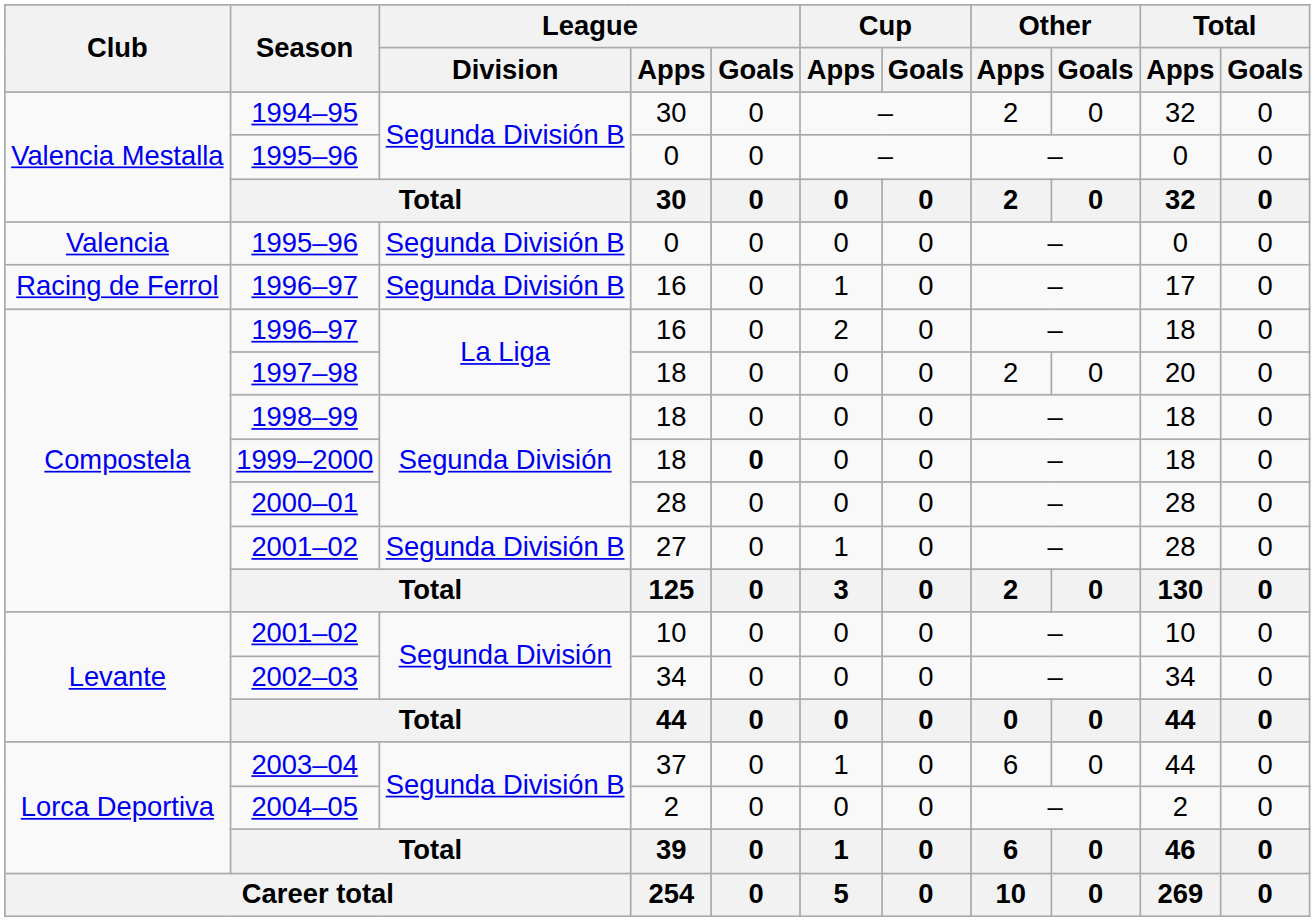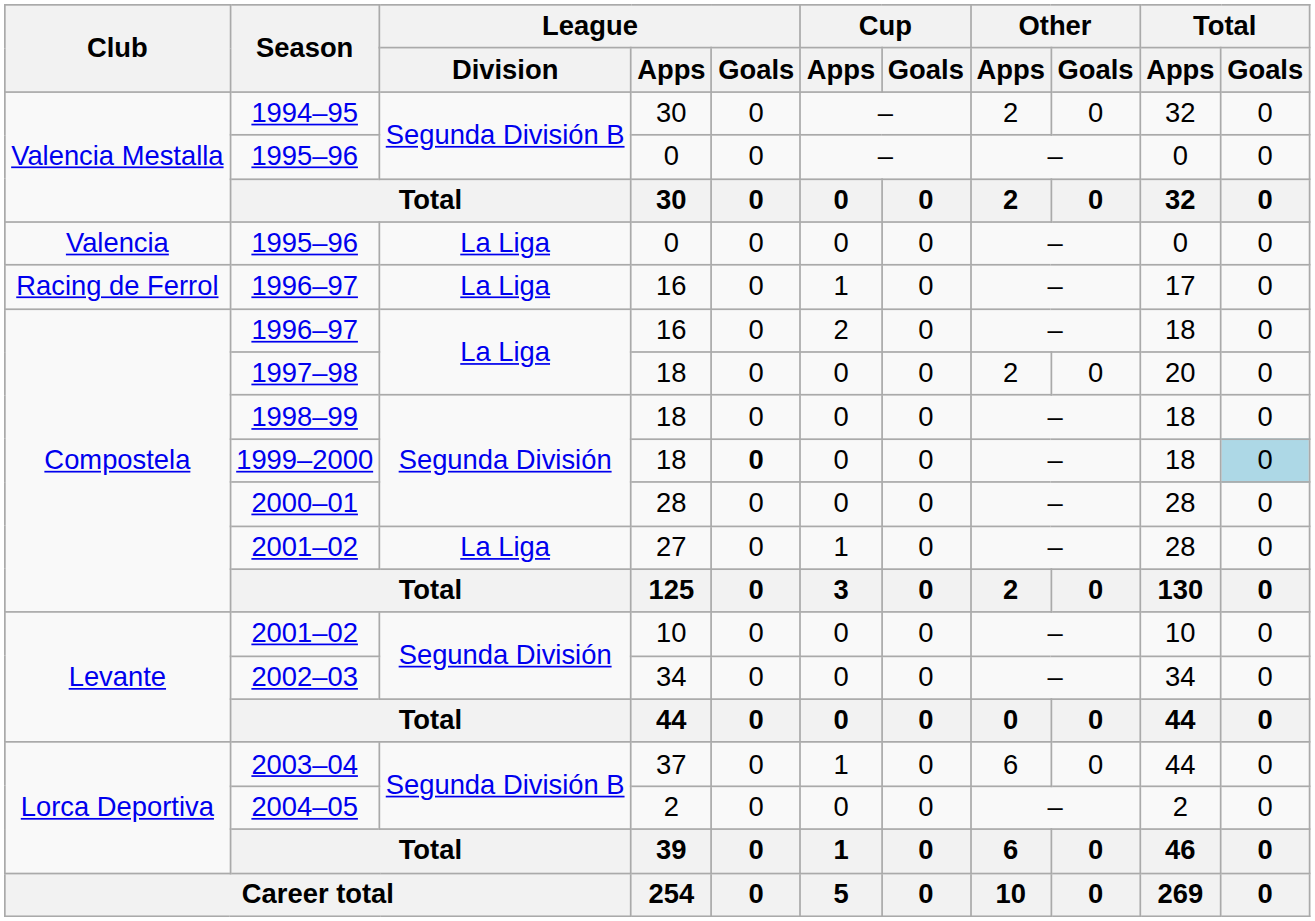Valencia / 1995–96 | League / Division: Segunda División B -> La Liga
Racing de Ferrol / 1996–97 | League / Division: Segunda División B -> La Liga
1999–2000 | Total / Goals: no background -> lightblue background
Compostela / 2001–02 | League / Division: Segunda División B -> La Liga
